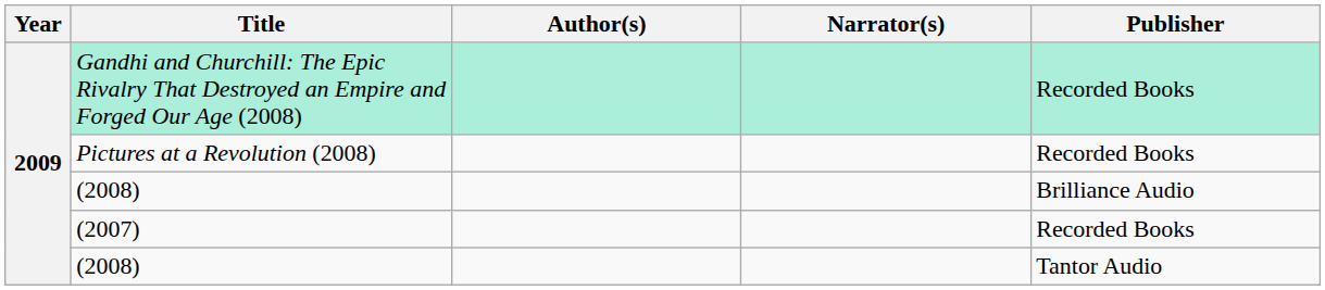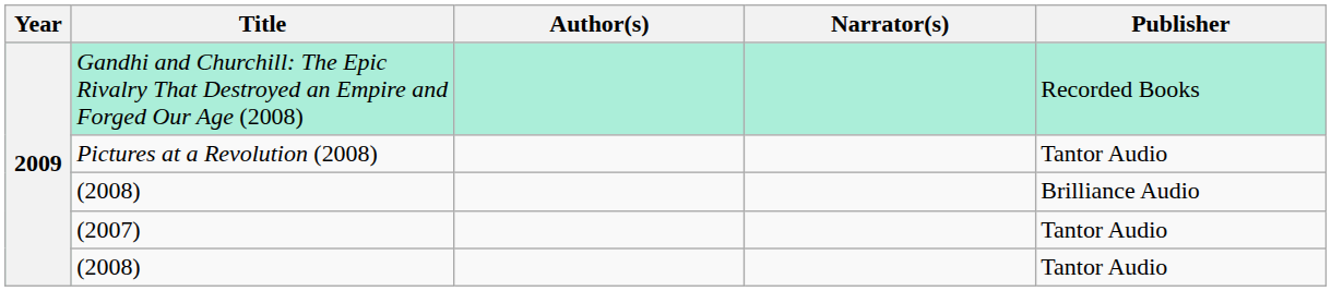Pictures at a Revolution (2008) | Publisher: Recorded Books -> Tantor Audio
(2007) | Publisher: Recorded Books -> Tantor Audio
